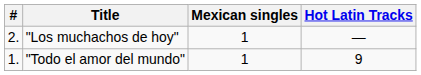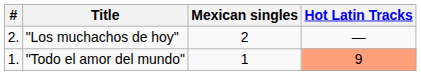"Los muchachos de hoy" | Mexican singles: 1 -> 2
"Todo el amor del mundo" | Hot Latin Tracks: no background -> lightsalmon background
